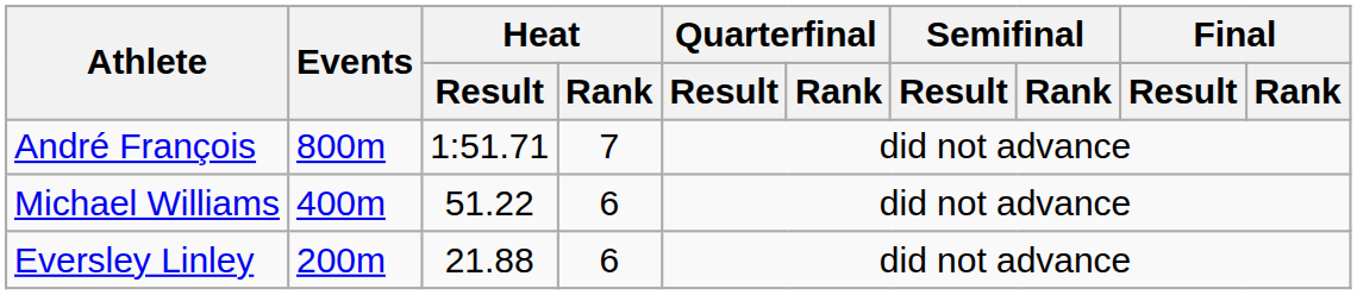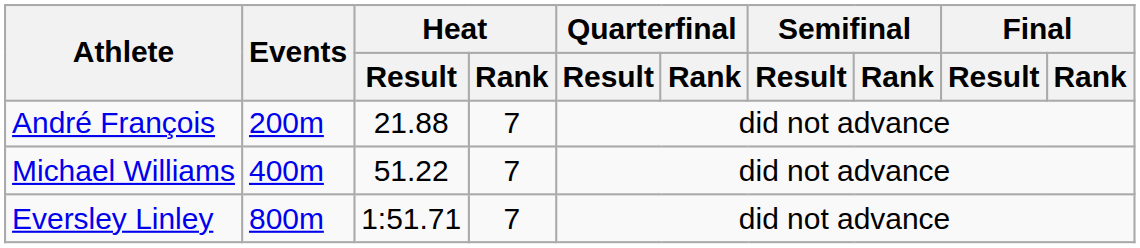André François | Events: 800m -> 200m
André François | Heat / Result: 1:51.71 -> 21.88
Michael Williams | Heat / Rank: 6 -> 7
Eversley Linley | Events: 200m -> 800m
Eversley Linley | Heat / Result: 21.88 -> 1:51.71
Eversley Linley | Heat / Rank: 6 -> 7
